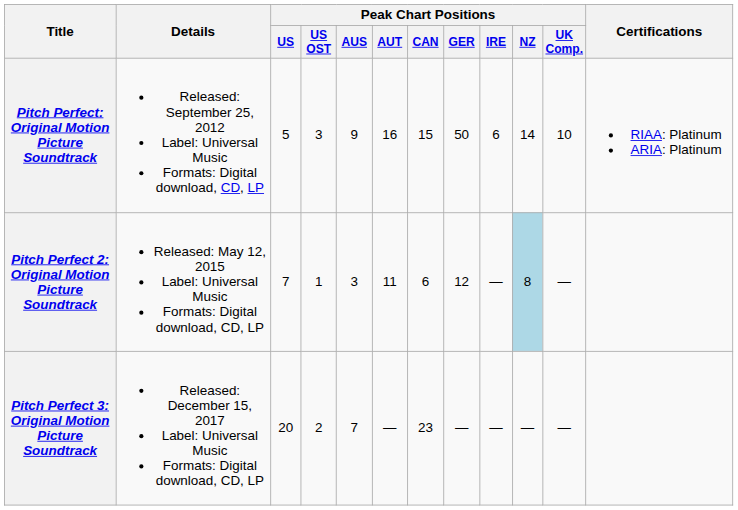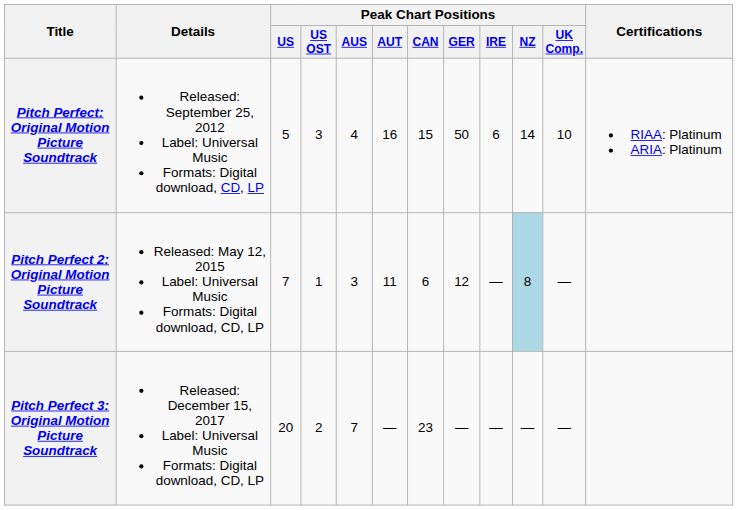Pitch Perfect: Original Motion Picture Soundtrack | Peak Chart Positions / AUS: 9 -> 4
